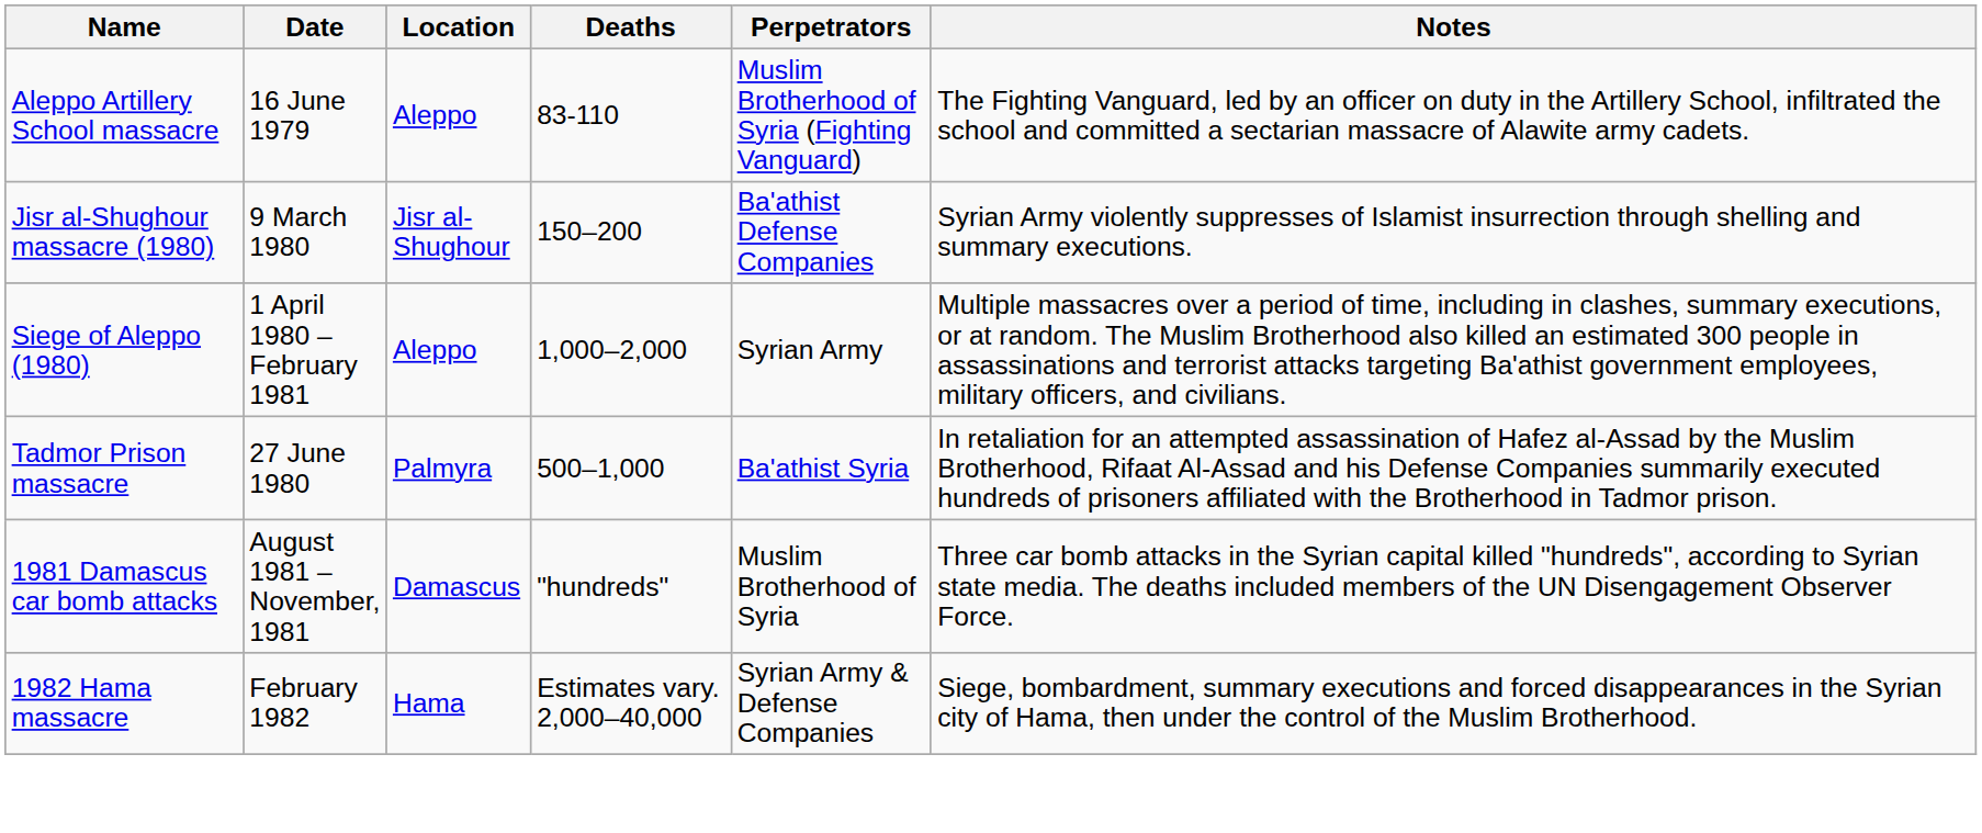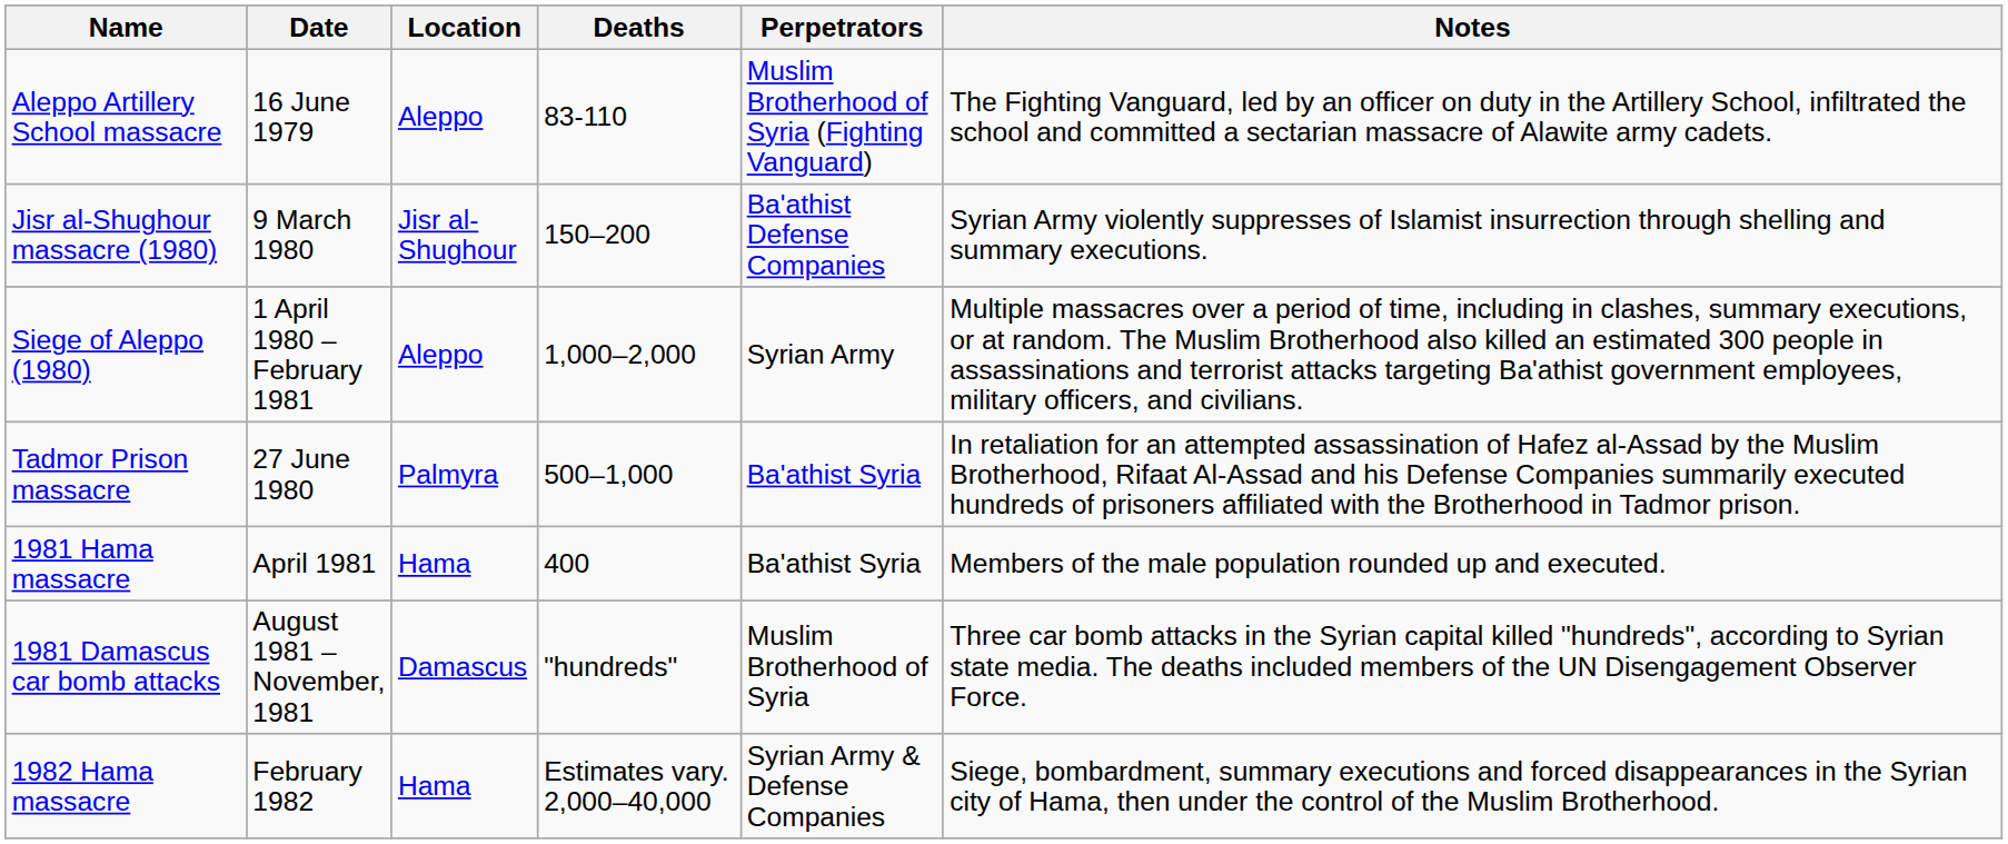+ row: 1981 Hama massacre | April 1981 | Hama | 400 | Ba'athist Syria | Members of the male population rounded up and executed.
